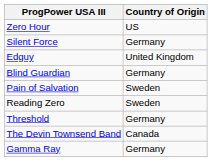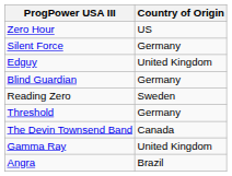- row: Pain of Salvation | Sweden
Gamma Ray | Country of Origin: Germany -> United Kingdom
+ row: Angra | Brazil
